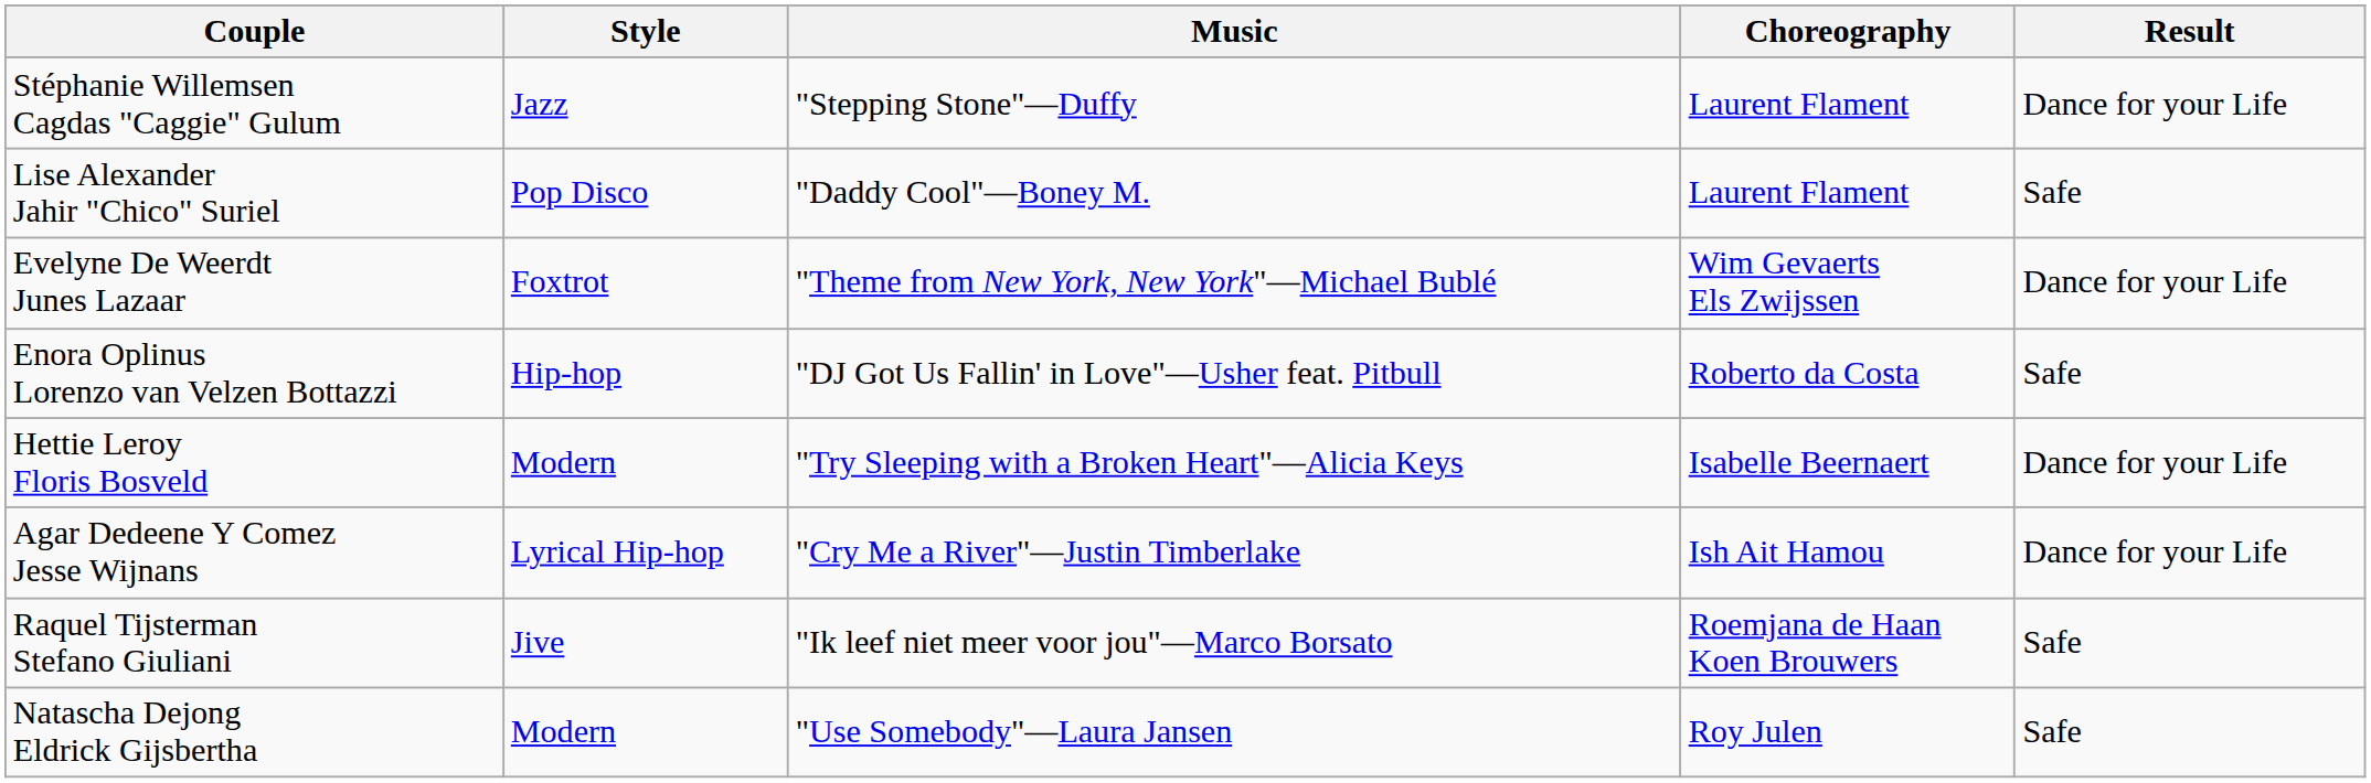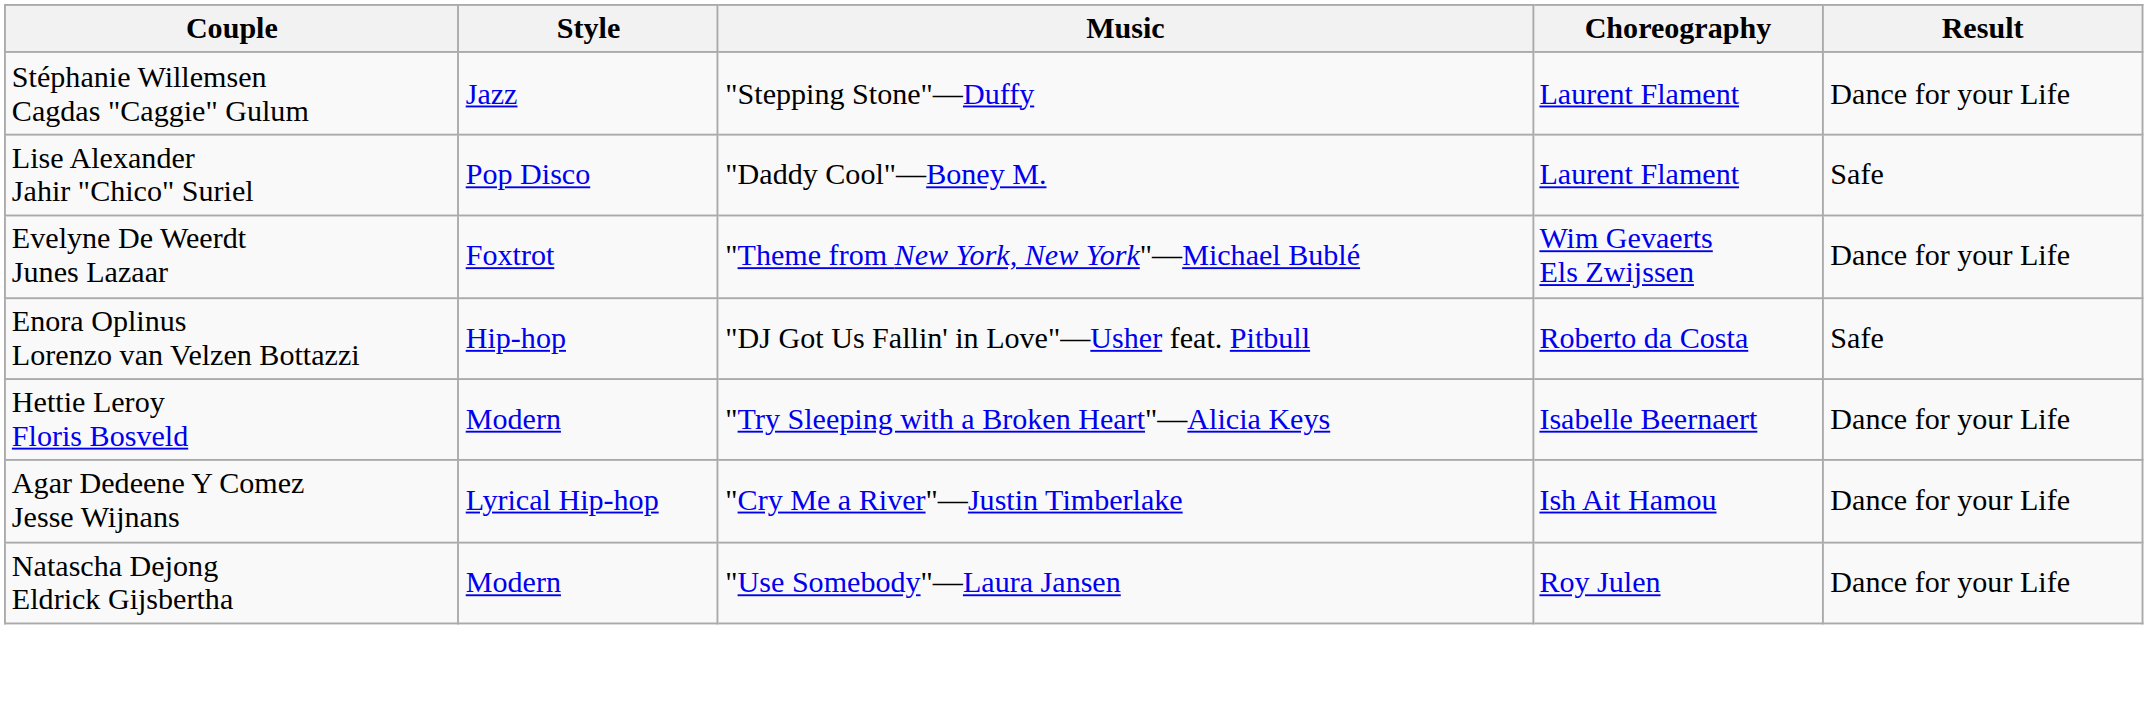- row: Raquel Tijsterman Stefano Giuliani | Jive | "Ik leef niet meer voor jou"—Marco Borsato | Roemjana de Haan Koen Brouwers | Safe
Natascha Dejong Eldrick Gijsbertha | Result: Safe -> Dance for your Life
